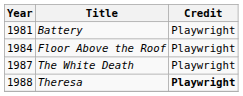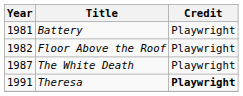Floor Above the Roof | Year: 1984 -> 1982
Theresa | Year: 1988 -> 1991
